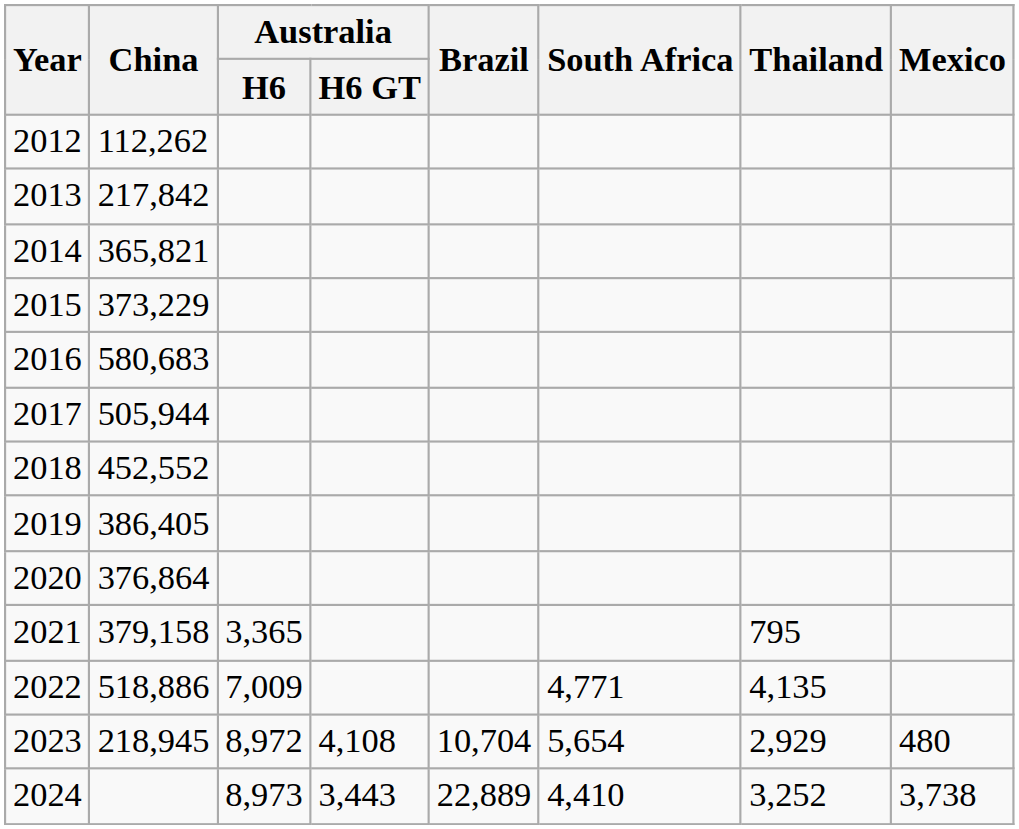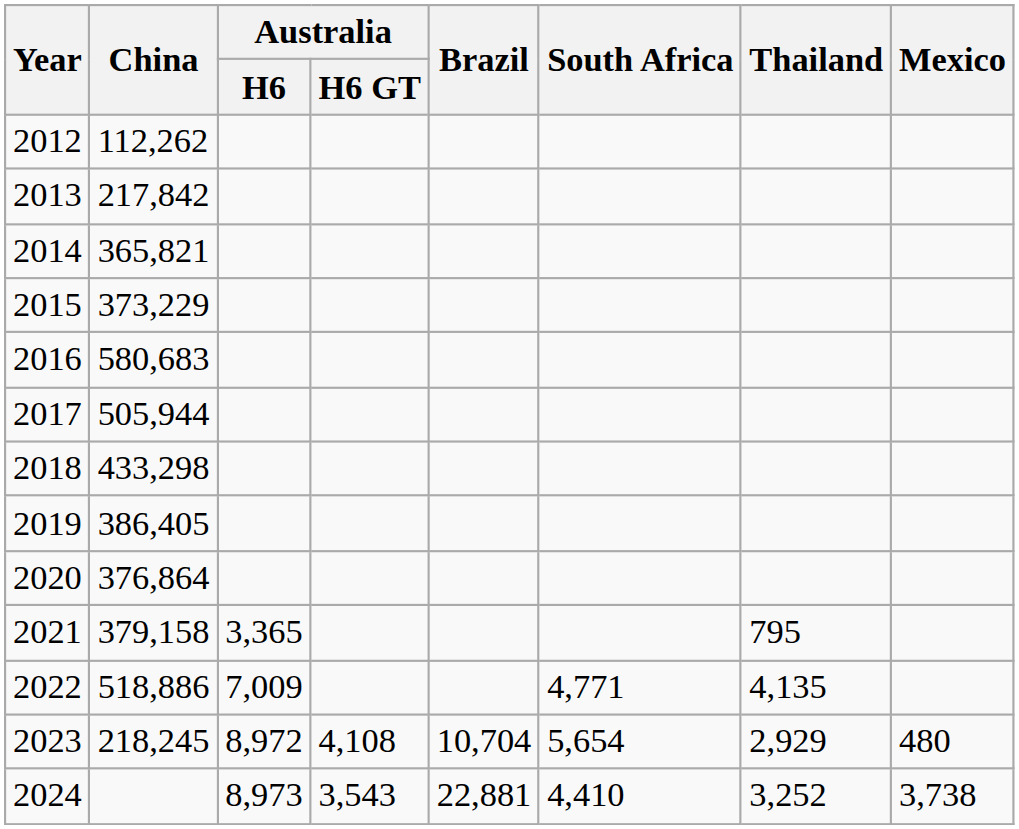2018 | China: 452,552 -> 433,298
2023 | China: 218,945 -> 218,245
2024 | Australia / H6 GT: 3,443 -> 3,543
2024 | Brazil: 22,889 -> 22,881
